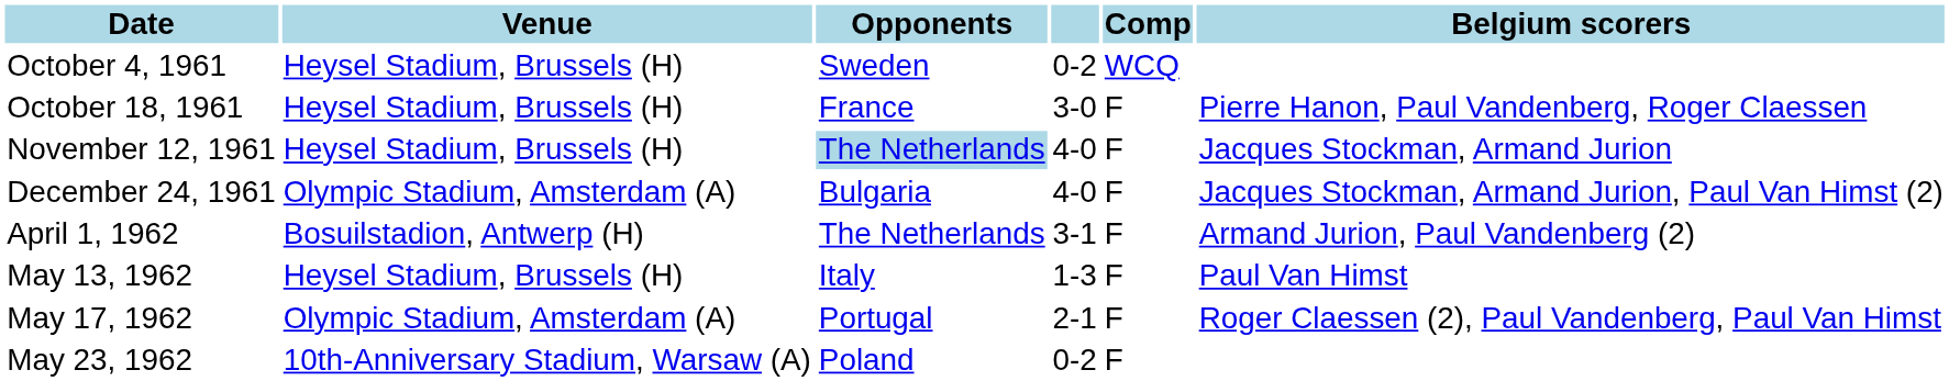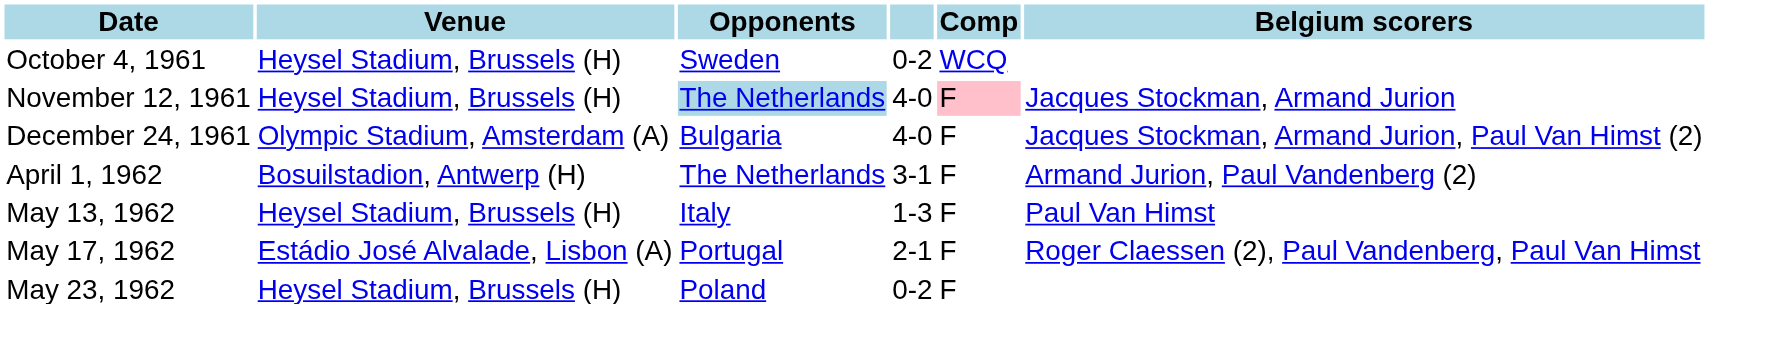- row: October 18, 1961 | Heysel Stadium, Brussels (H) | France | 3-0 | F | Pierre Hanon, Paul Vandenberg, Roger Claessen
November 12, 1961 | Comp: no background -> pink background
May 17, 1962 | Venue: Olympic Stadium, Amsterdam (A) -> Estádio José Alvalade, Lisbon (A)
May 23, 1962 | Venue: 10th-Anniversary Stadium, Warsaw (A) -> Heysel Stadium, Brussels (H)
